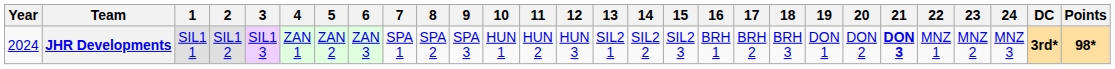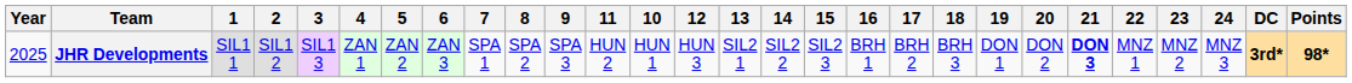columns swapped: 10 <-> 11
JHR Developments | Year: 2024 -> 2025
